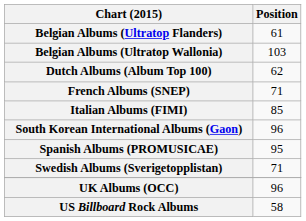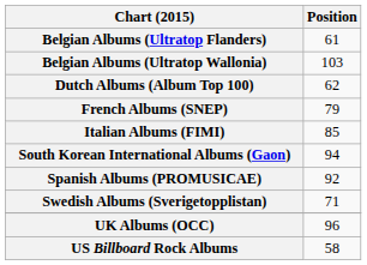French Albums (SNEP) | Position: 71 -> 79
South Korean International Albums (Gaon) | Position: 96 -> 94
Spanish Albums (PROMUSICAE) | Position: 95 -> 92
